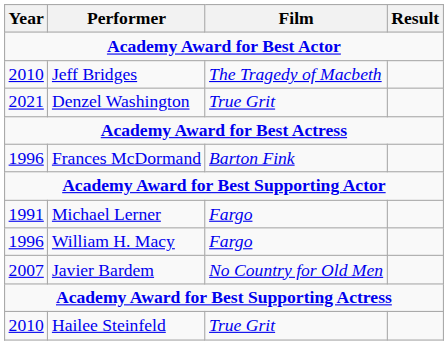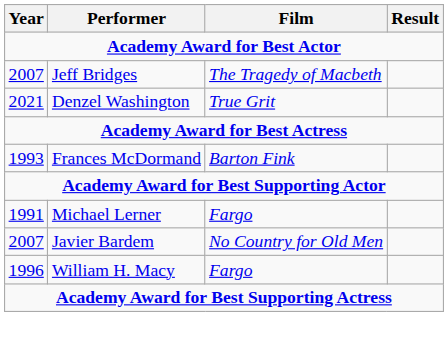Jeff Bridges | Year: 2010 -> 2007
Frances McDormand | Year: 1996 -> 1993
rows swapped: William H. Macy <-> Javier Bardem
- row: 2010 | Hailee Steinfeld | True Grit
